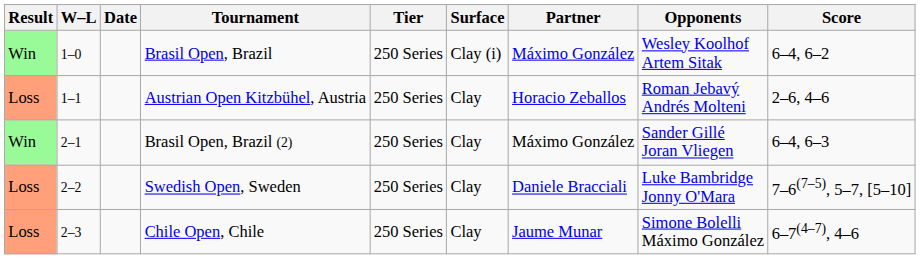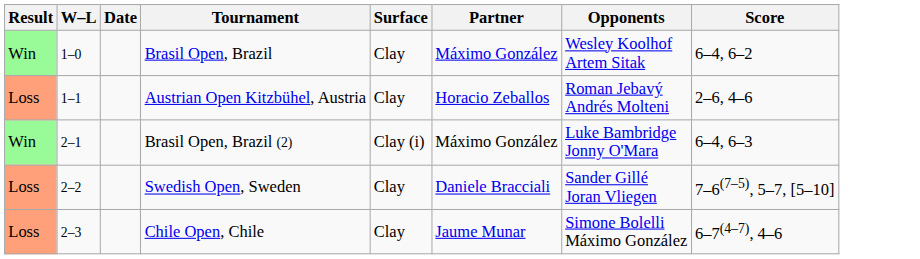- column: Tier | 250 Series | 250 Series | 250 Series | 250 Series | 250 Series
Brasil Open, Brazil | Surface: Clay (i) -> Clay
Brasil Open, Brazil (2) | Surface: Clay -> Clay (i)
Brasil Open, Brazil (2) | Opponents: Sander Gillé Joran Vliegen -> Luke Bambridge Jonny O'Mara
Swedish Open, Sweden | Opponents: Luke Bambridge Jonny O'Mara -> Sander Gillé Joran Vliegen
